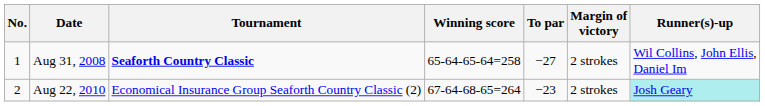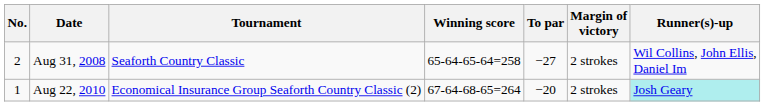Aug 31, 2008 | No.: 1 -> 2
Aug 31, 2008 | Tournament: bold -> normal
Aug 22, 2010 | No.: 2 -> 1
Aug 22, 2010 | To par: −23 -> −20
